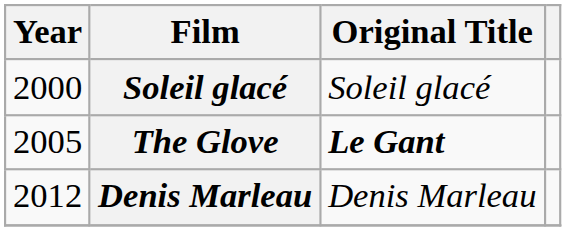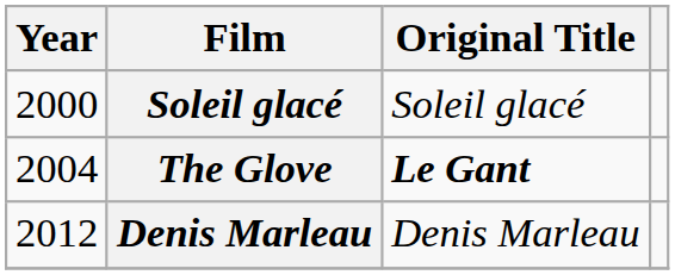The Glove | Year: 2005 -> 2004
